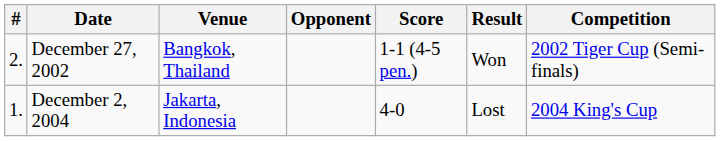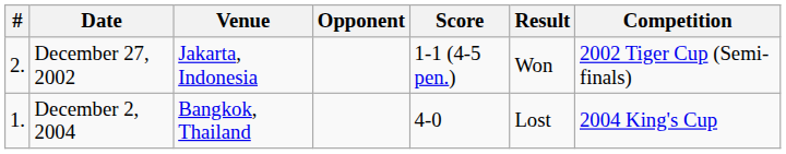December 27, 2002 | Venue: Bangkok, Thailand -> Jakarta, Indonesia
December 2, 2004 | Venue: Jakarta, Indonesia -> Bangkok, Thailand
